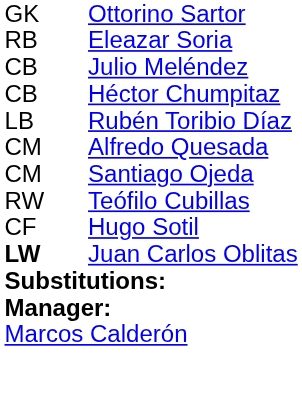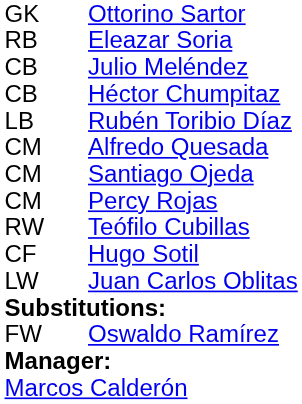+ row: CM | Percy Rojas
Juan Carlos Oblitas | column 1: bold -> normal
+ row: FW | Oswaldo Ramírez
